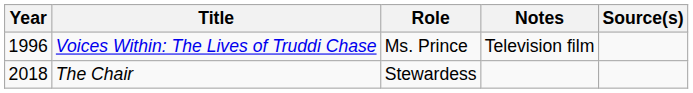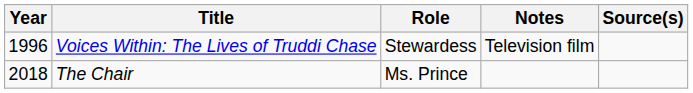Voices Within: The Lives of Truddi Chase | Role: Ms. Prince -> Stewardess
The Chair | Role: Stewardess -> Ms. Prince
